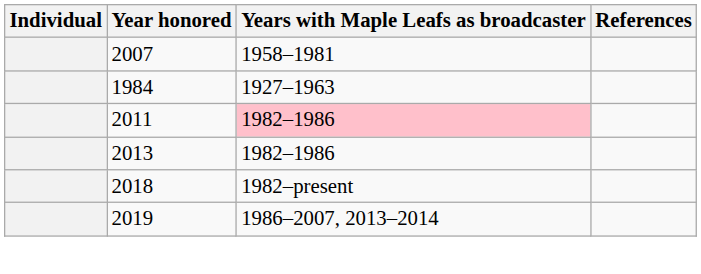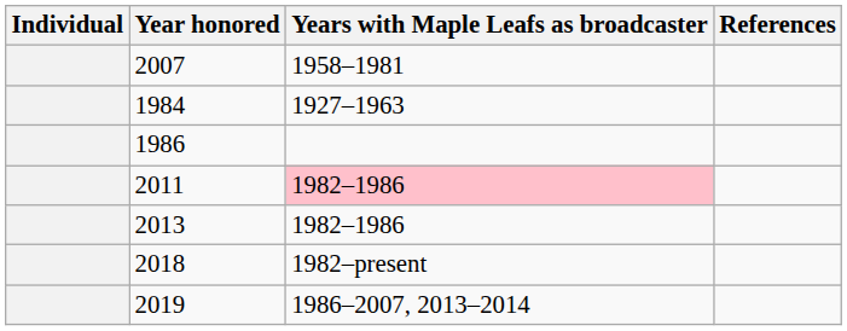+ row: 1986
